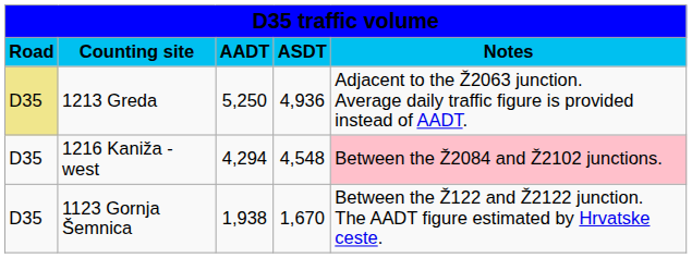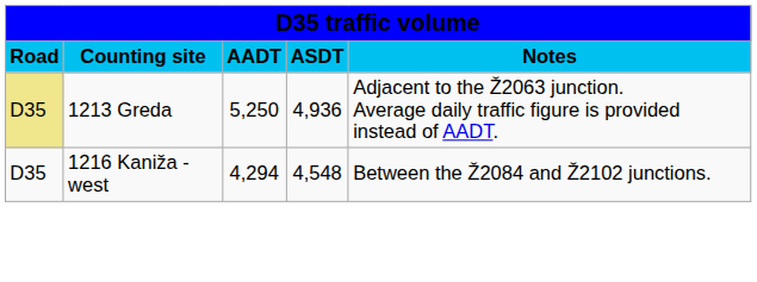1216 Kaniža - west | column 5: pink background -> no background
- row: D35 | 1123 Gornja Šemnica | 1,938 | 1,670 | Between the Ž122 and Ž2122 junction. The AADT figure estimated by Hrvatske ceste.
